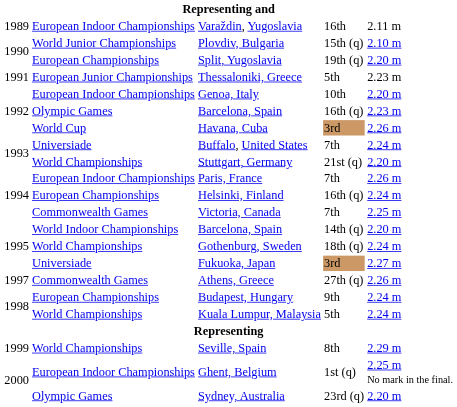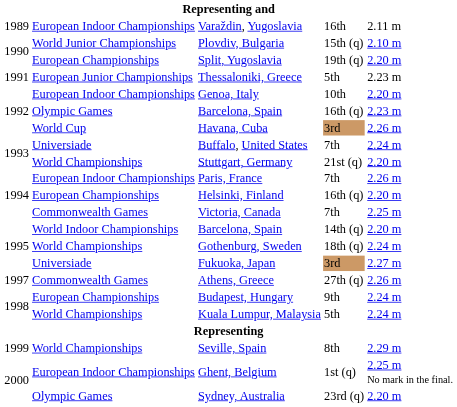Helsinki, Finland | column 5: 2.24 m -> 2.20 m
